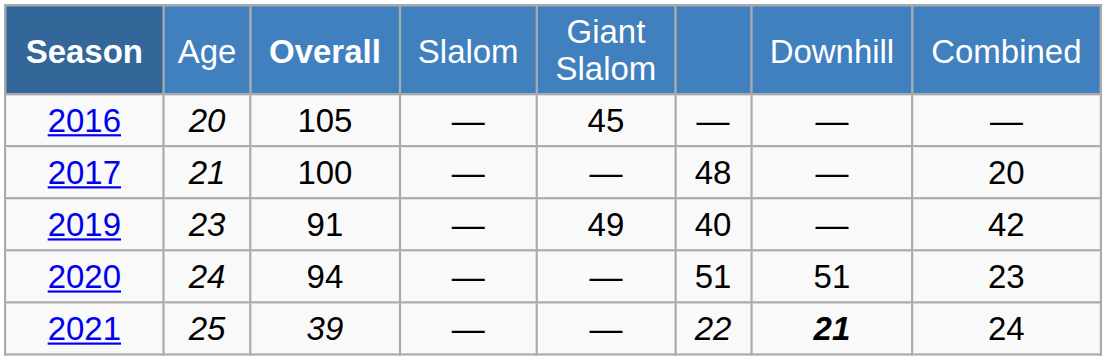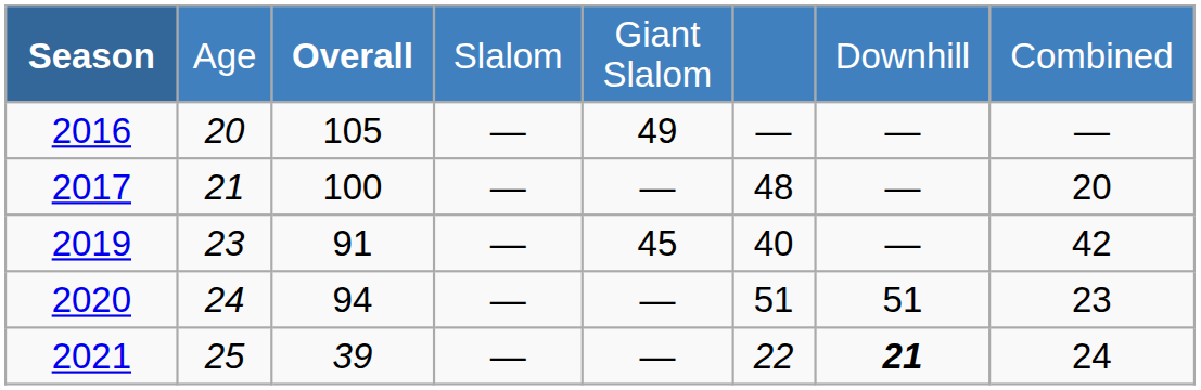2016 | column 5: 45 -> 49
2019 | column 5: 49 -> 45
